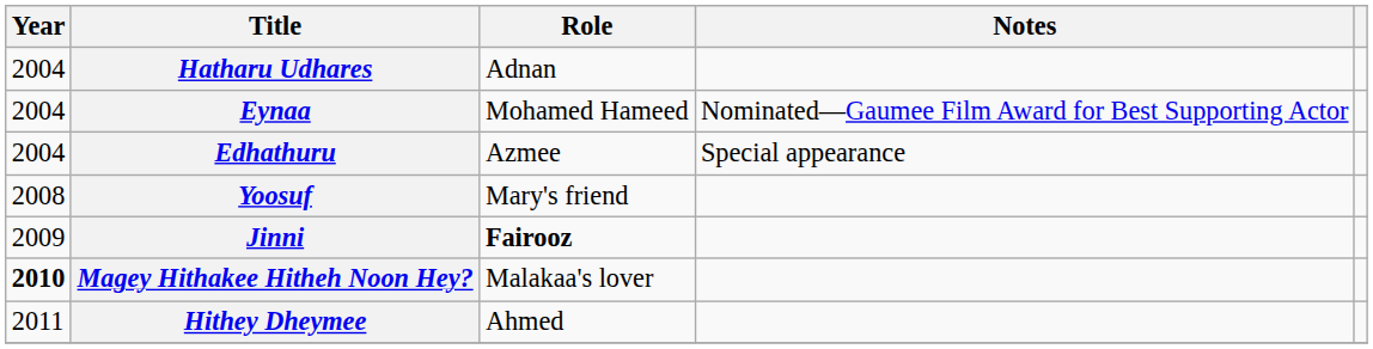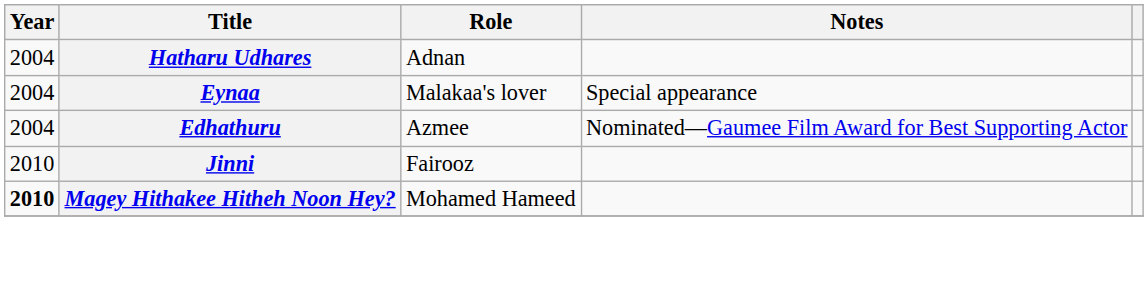Eynaa | Role: Mohamed Hameed -> Malakaa's lover
Eynaa | Notes: Nominated—Gaumee Film Award for Best Supporting Actor -> Special appearance
Edhathuru | Notes: Special appearance -> Nominated—Gaumee Film Award for Best Supporting Actor
- row: 2008 | Yoosuf | Mary's friend
Jinni | Year: 2009 -> 2010
Jinni | Role: bold -> normal
Magey Hithakee Hitheh Noon Hey? | Role: Malakaa's lover -> Mohamed Hameed
- row: 2011 | Hithey Dheymee | Ahmed
